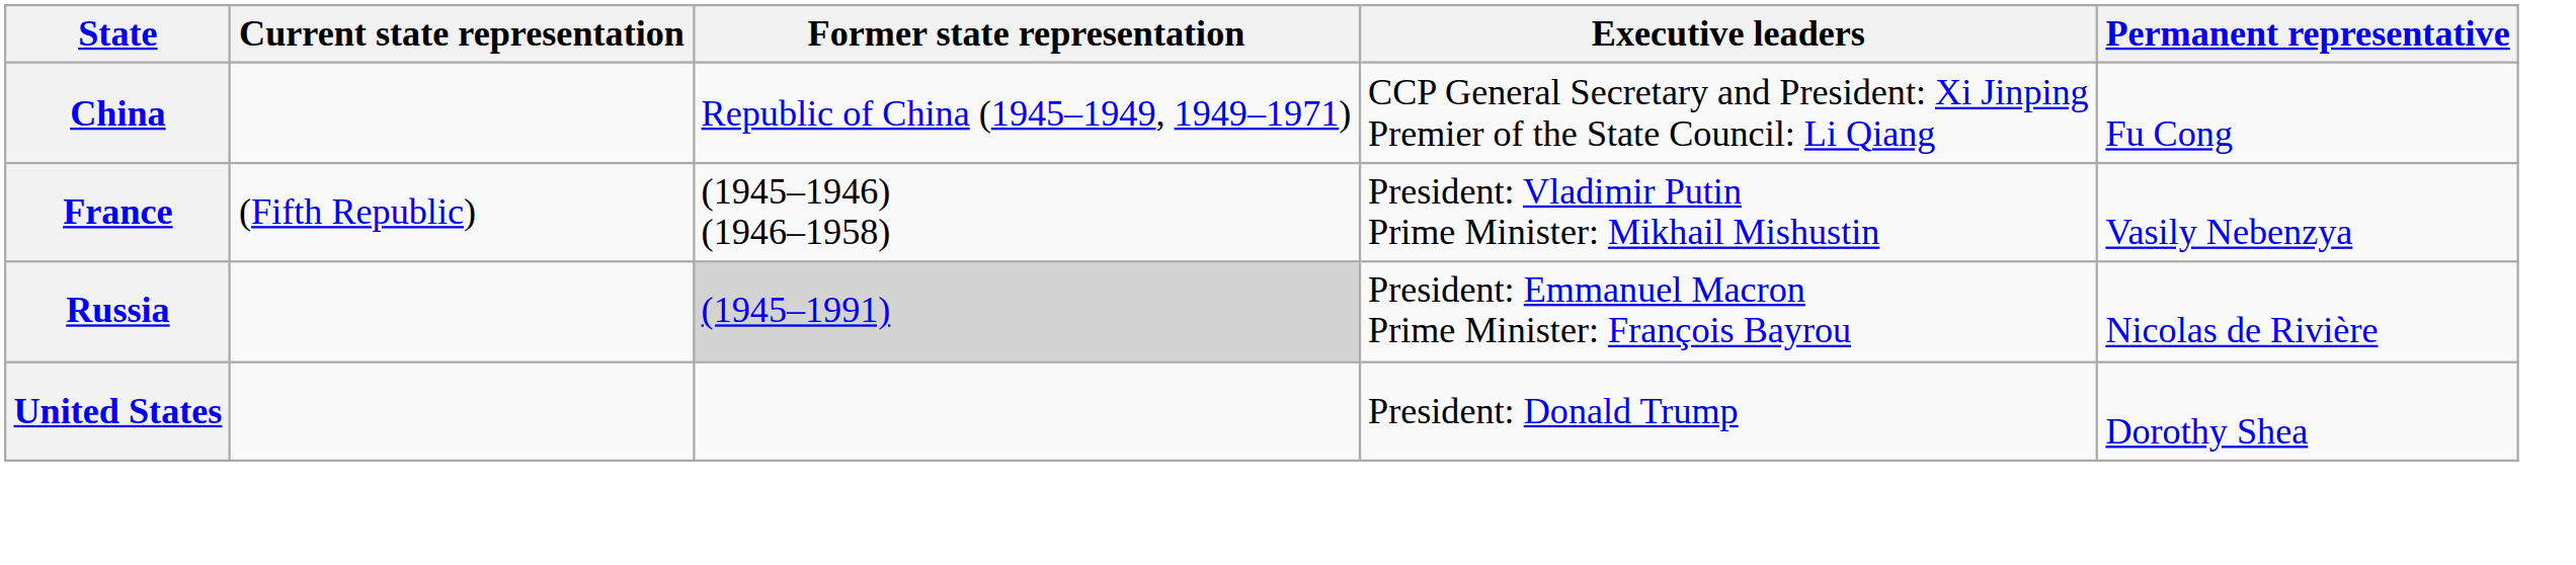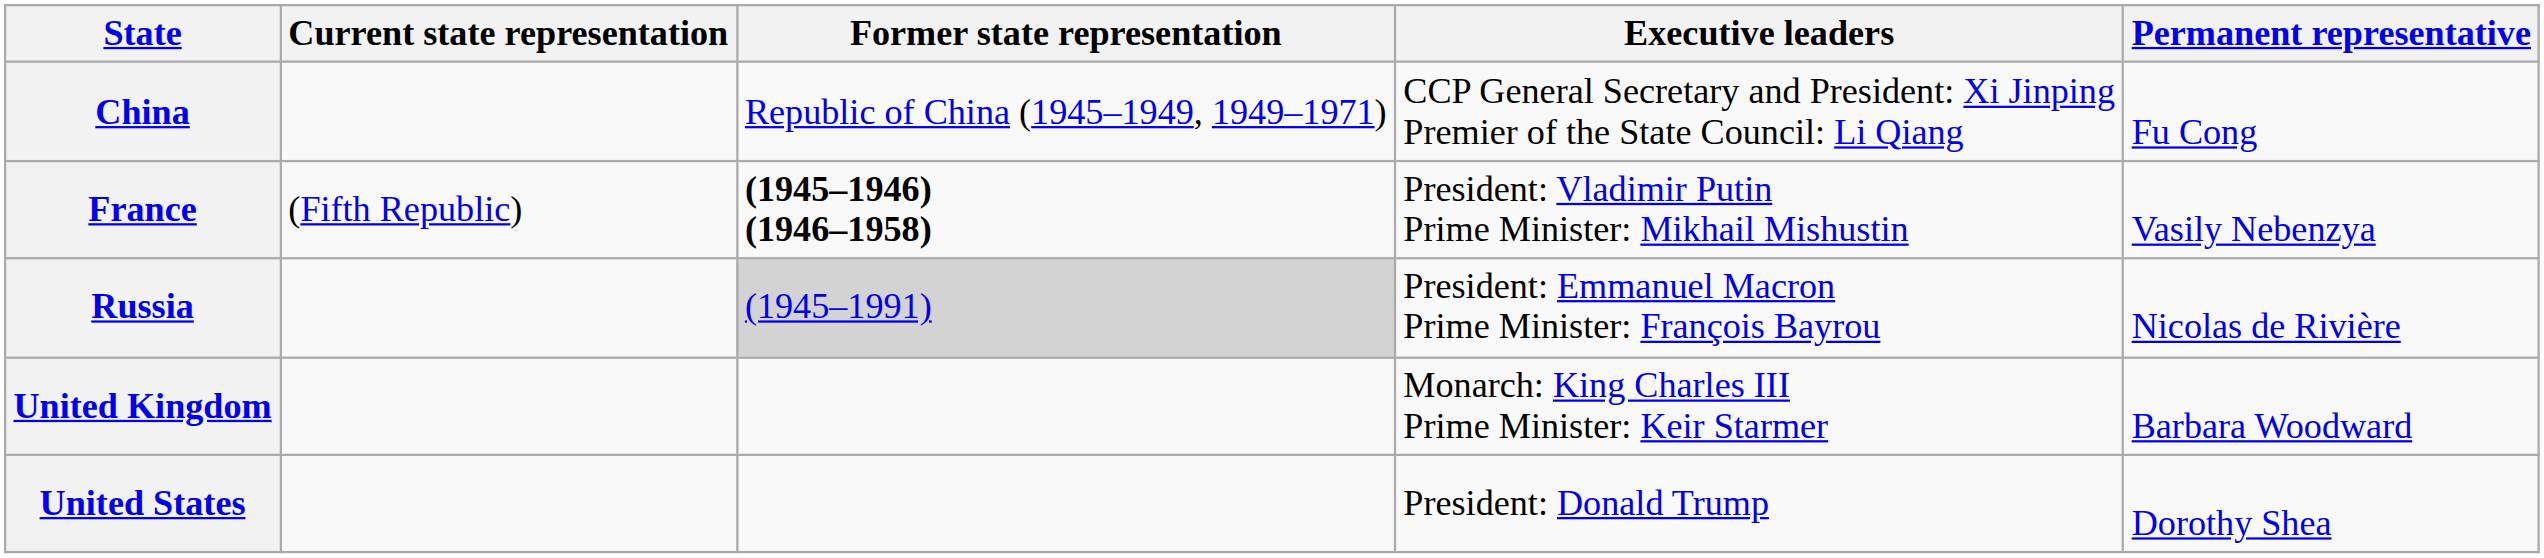France | Former state representation: normal -> bold
+ row: United Kingdom | Monarch: King Charles III Prime Minister: Keir Starmer | Barbara Woodward
